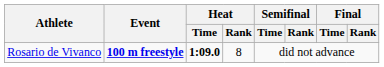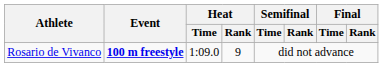Rosario de Vivanco | Heat / Time: bold -> normal
Rosario de Vivanco | Heat / Rank: 8 -> 9
